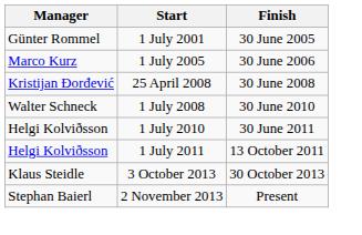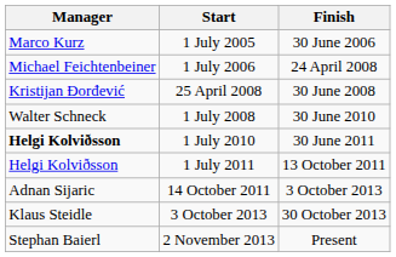- row: Günter Rommel | 1 July 2001 | 30 June 2005
+ row: Michael Feichtenbeiner | 1 July 2006 | 24 April 2008
1 July 2010 | Manager: normal -> bold
+ row: Adnan Sijaric | 14 October 2011 | 3 October 2013
